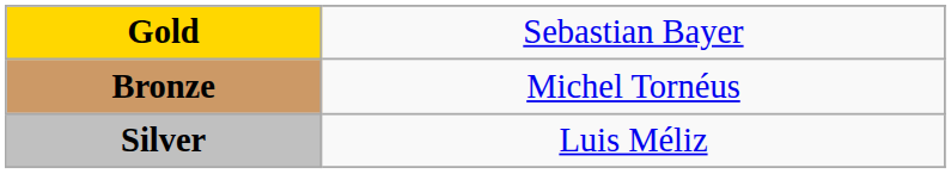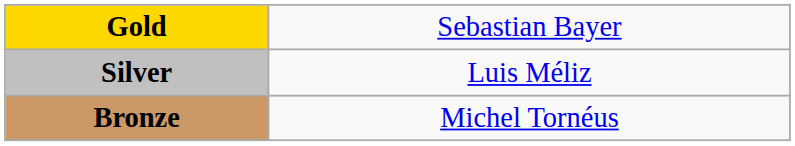rows swapped: Silver <-> Bronze
